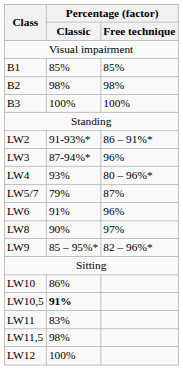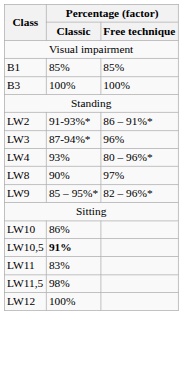- row: B2 | 98% | 98%
- row: LW5/7 | 79% | 87%
- row: LW6 | 91% | 96%
